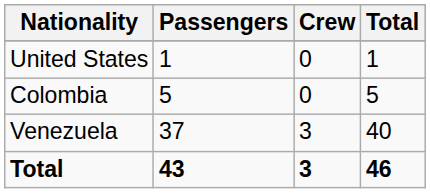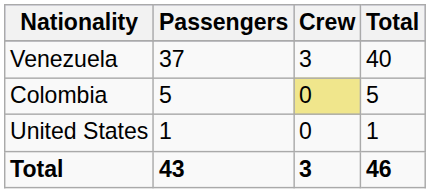rows swapped: Venezuela <-> United States
Colombia | Crew: no background -> khaki background
